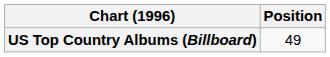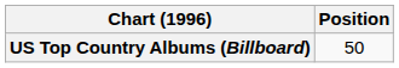US Top Country Albums (Billboard) | Position: 49 -> 50
